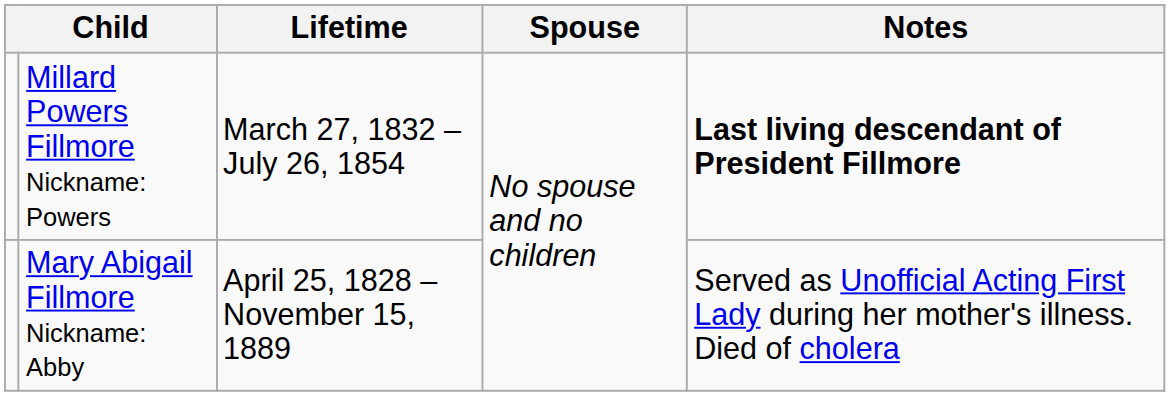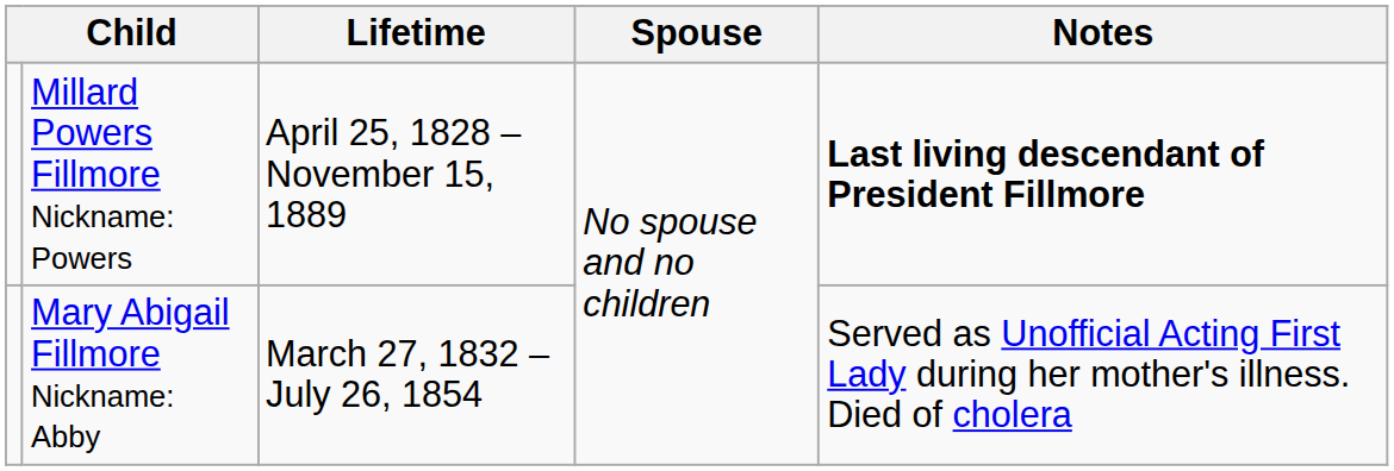Millard Powers Fillmore Nickname: Powers | Lifetime: March 27, 1832 – July 26, 1854 -> April 25, 1828 – November 15, 1889
Mary Abigail Fillmore Nickname: Abby | Lifetime: April 25, 1828 – November 15, 1889 -> March 27, 1832 – July 26, 1854
